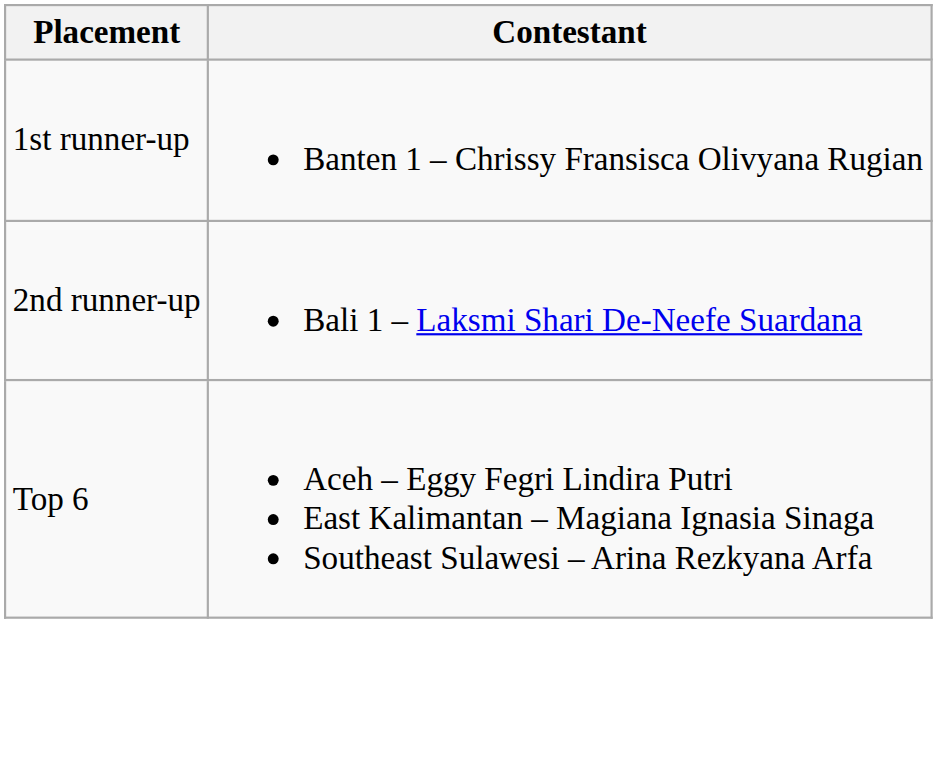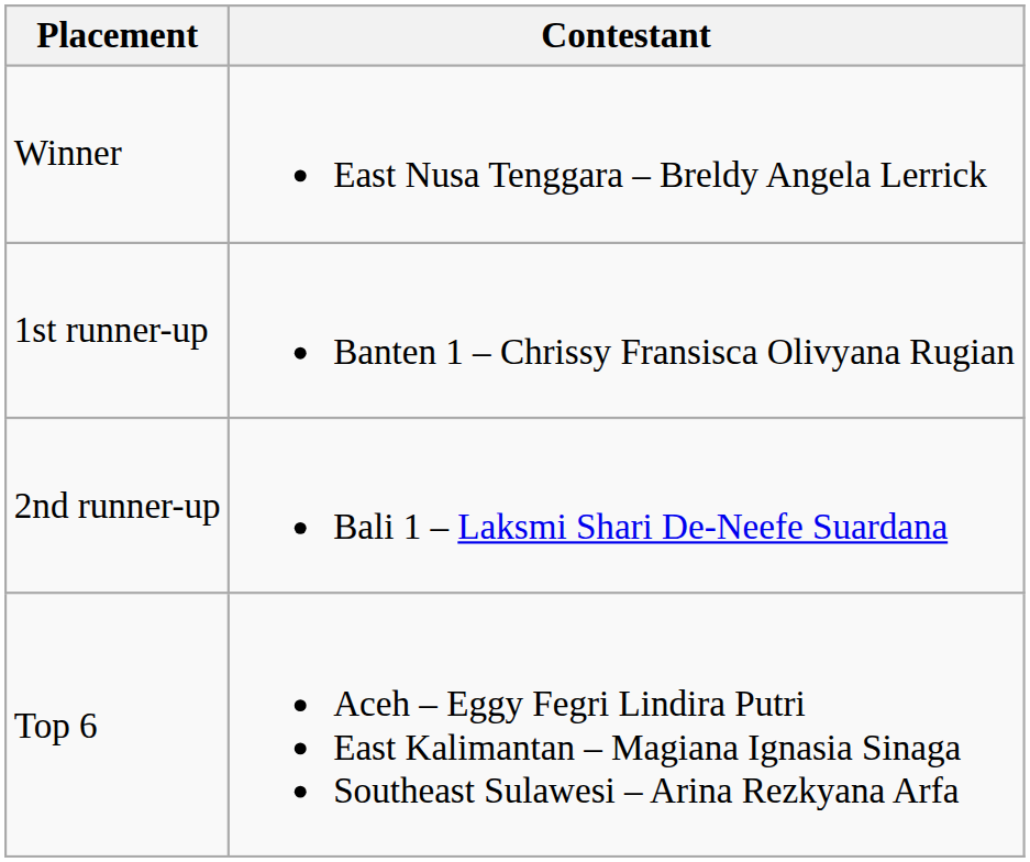+ row: Winner | East Nusa Tenggara – Breldy Angela Lerrick
